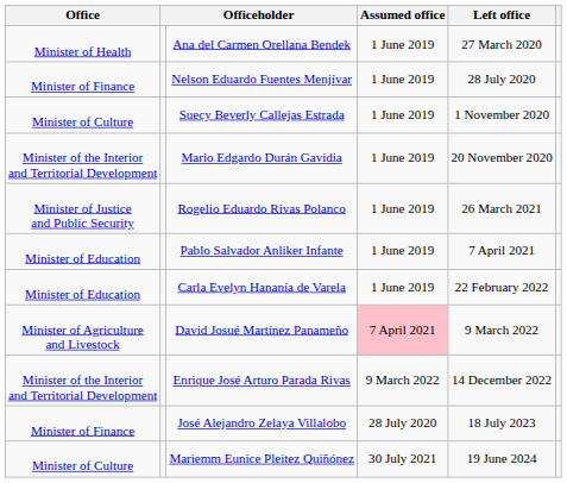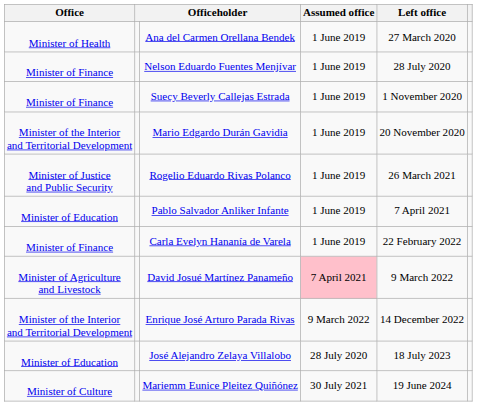Suecy Beverly Callejas Estrada | Office: Minister of Culture -> Minister of Finance
Carla Evelyn Hananía de Varela | Office: Minister of Education -> Minister of Finance
José Alejandro Zelaya Villalobo | Office: Minister of Finance -> Minister of Education
